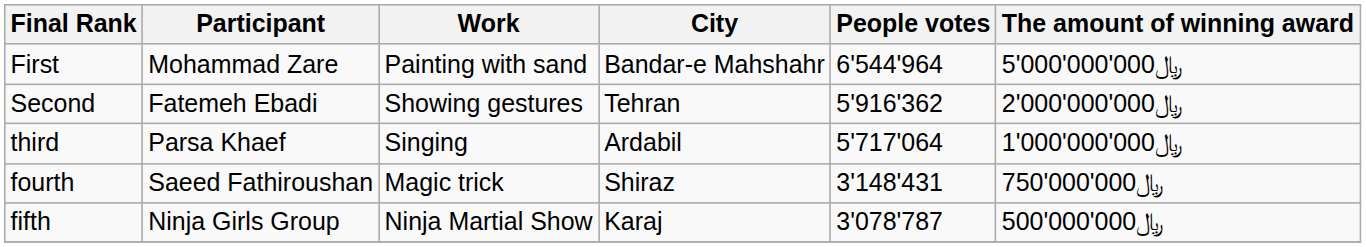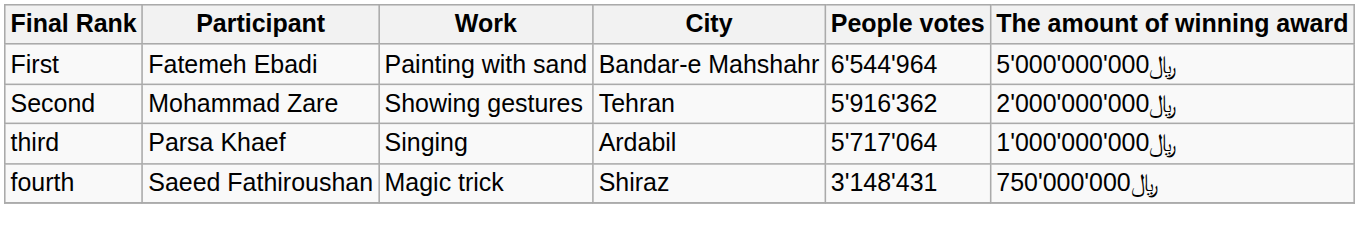First | Participant: Mohammad Zare -> Fatemeh Ebadi
Second | Participant: Fatemeh Ebadi -> Mohammad Zare
- row: fifth | Ninja Girls Group | Ninja Martial Show | Karaj | 3'078'787 | 500'000'000﷼
